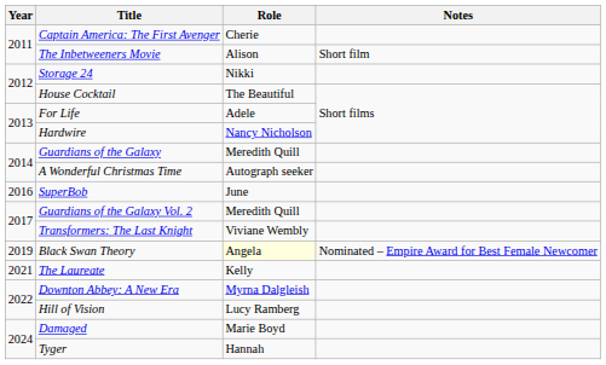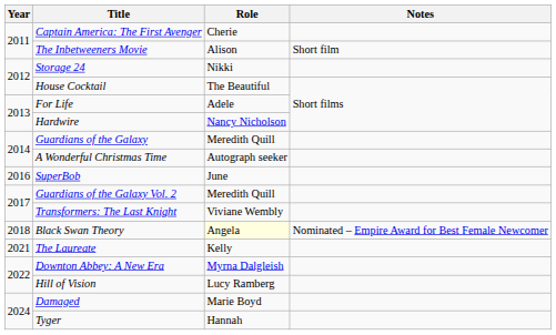Black Swan Theory | Year: 2019 -> 2018
